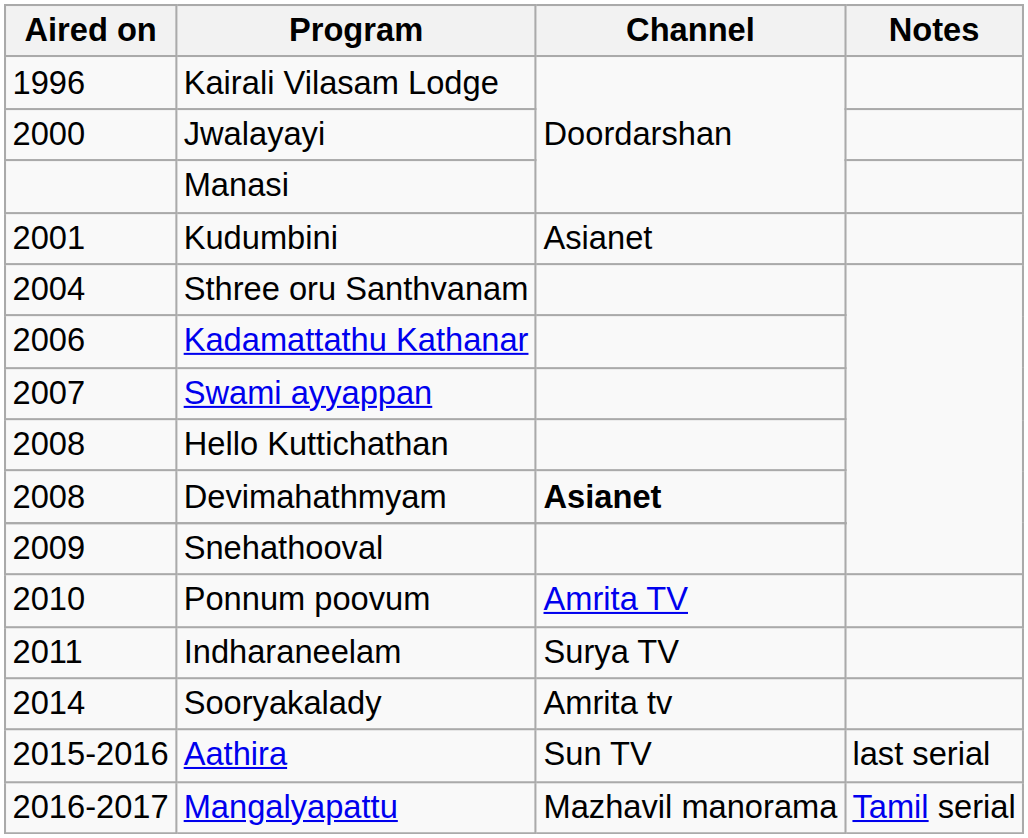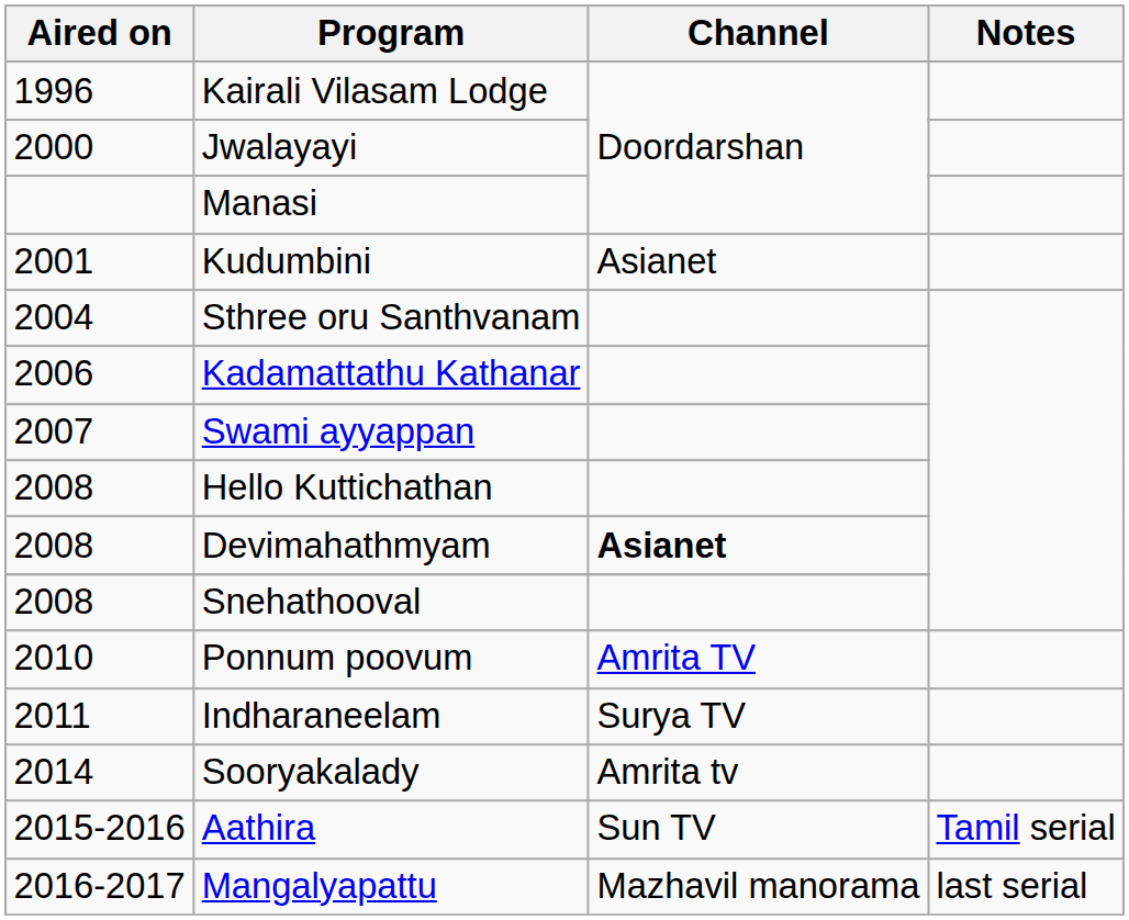Snehathooval | Aired on: 2009 -> 2008
Aathira | Notes: last serial -> Tamil serial
Mangalyapattu | Notes: Tamil serial -> last serial
